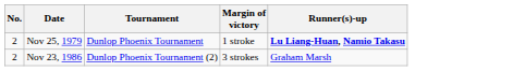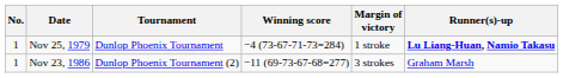+ column: Winning score | −4 (73-67-71-73=284) | −11 (69-73-67-68=277)
Nov 25, 1979 | No.: 2 -> 1
Nov 23, 1986 | No.: 2 -> 1
